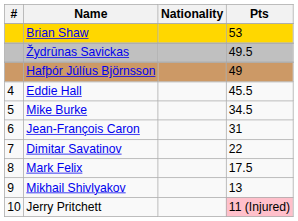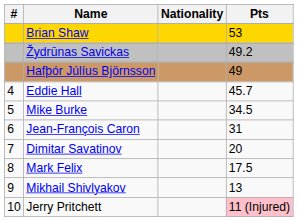Žydrūnas Savickas | Pts: 49.5 -> 49.2
Eddie Hall | Pts: 45.5 -> 45.7
Dimitar Savatinov | Pts: 22 -> 20
